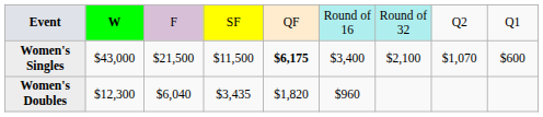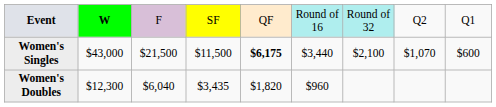Women's Singles | column 6: $3,400 -> $3,440
